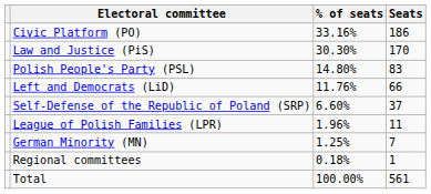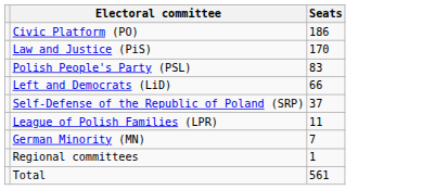- column: % of seats | 33.16% | 30.30% | 14.80% | 11.76% | 6.60% | 1.96% | 1.25% | 0.18% | 100.00%
